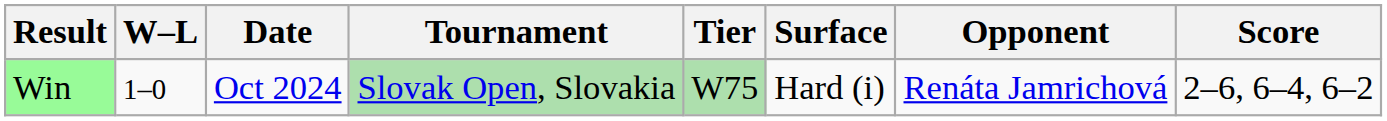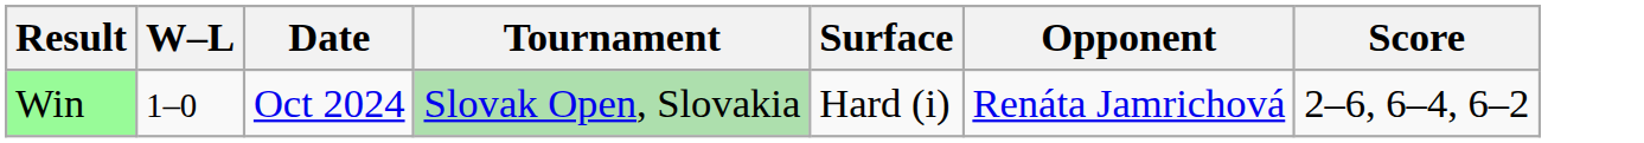- column: Tier | W75
